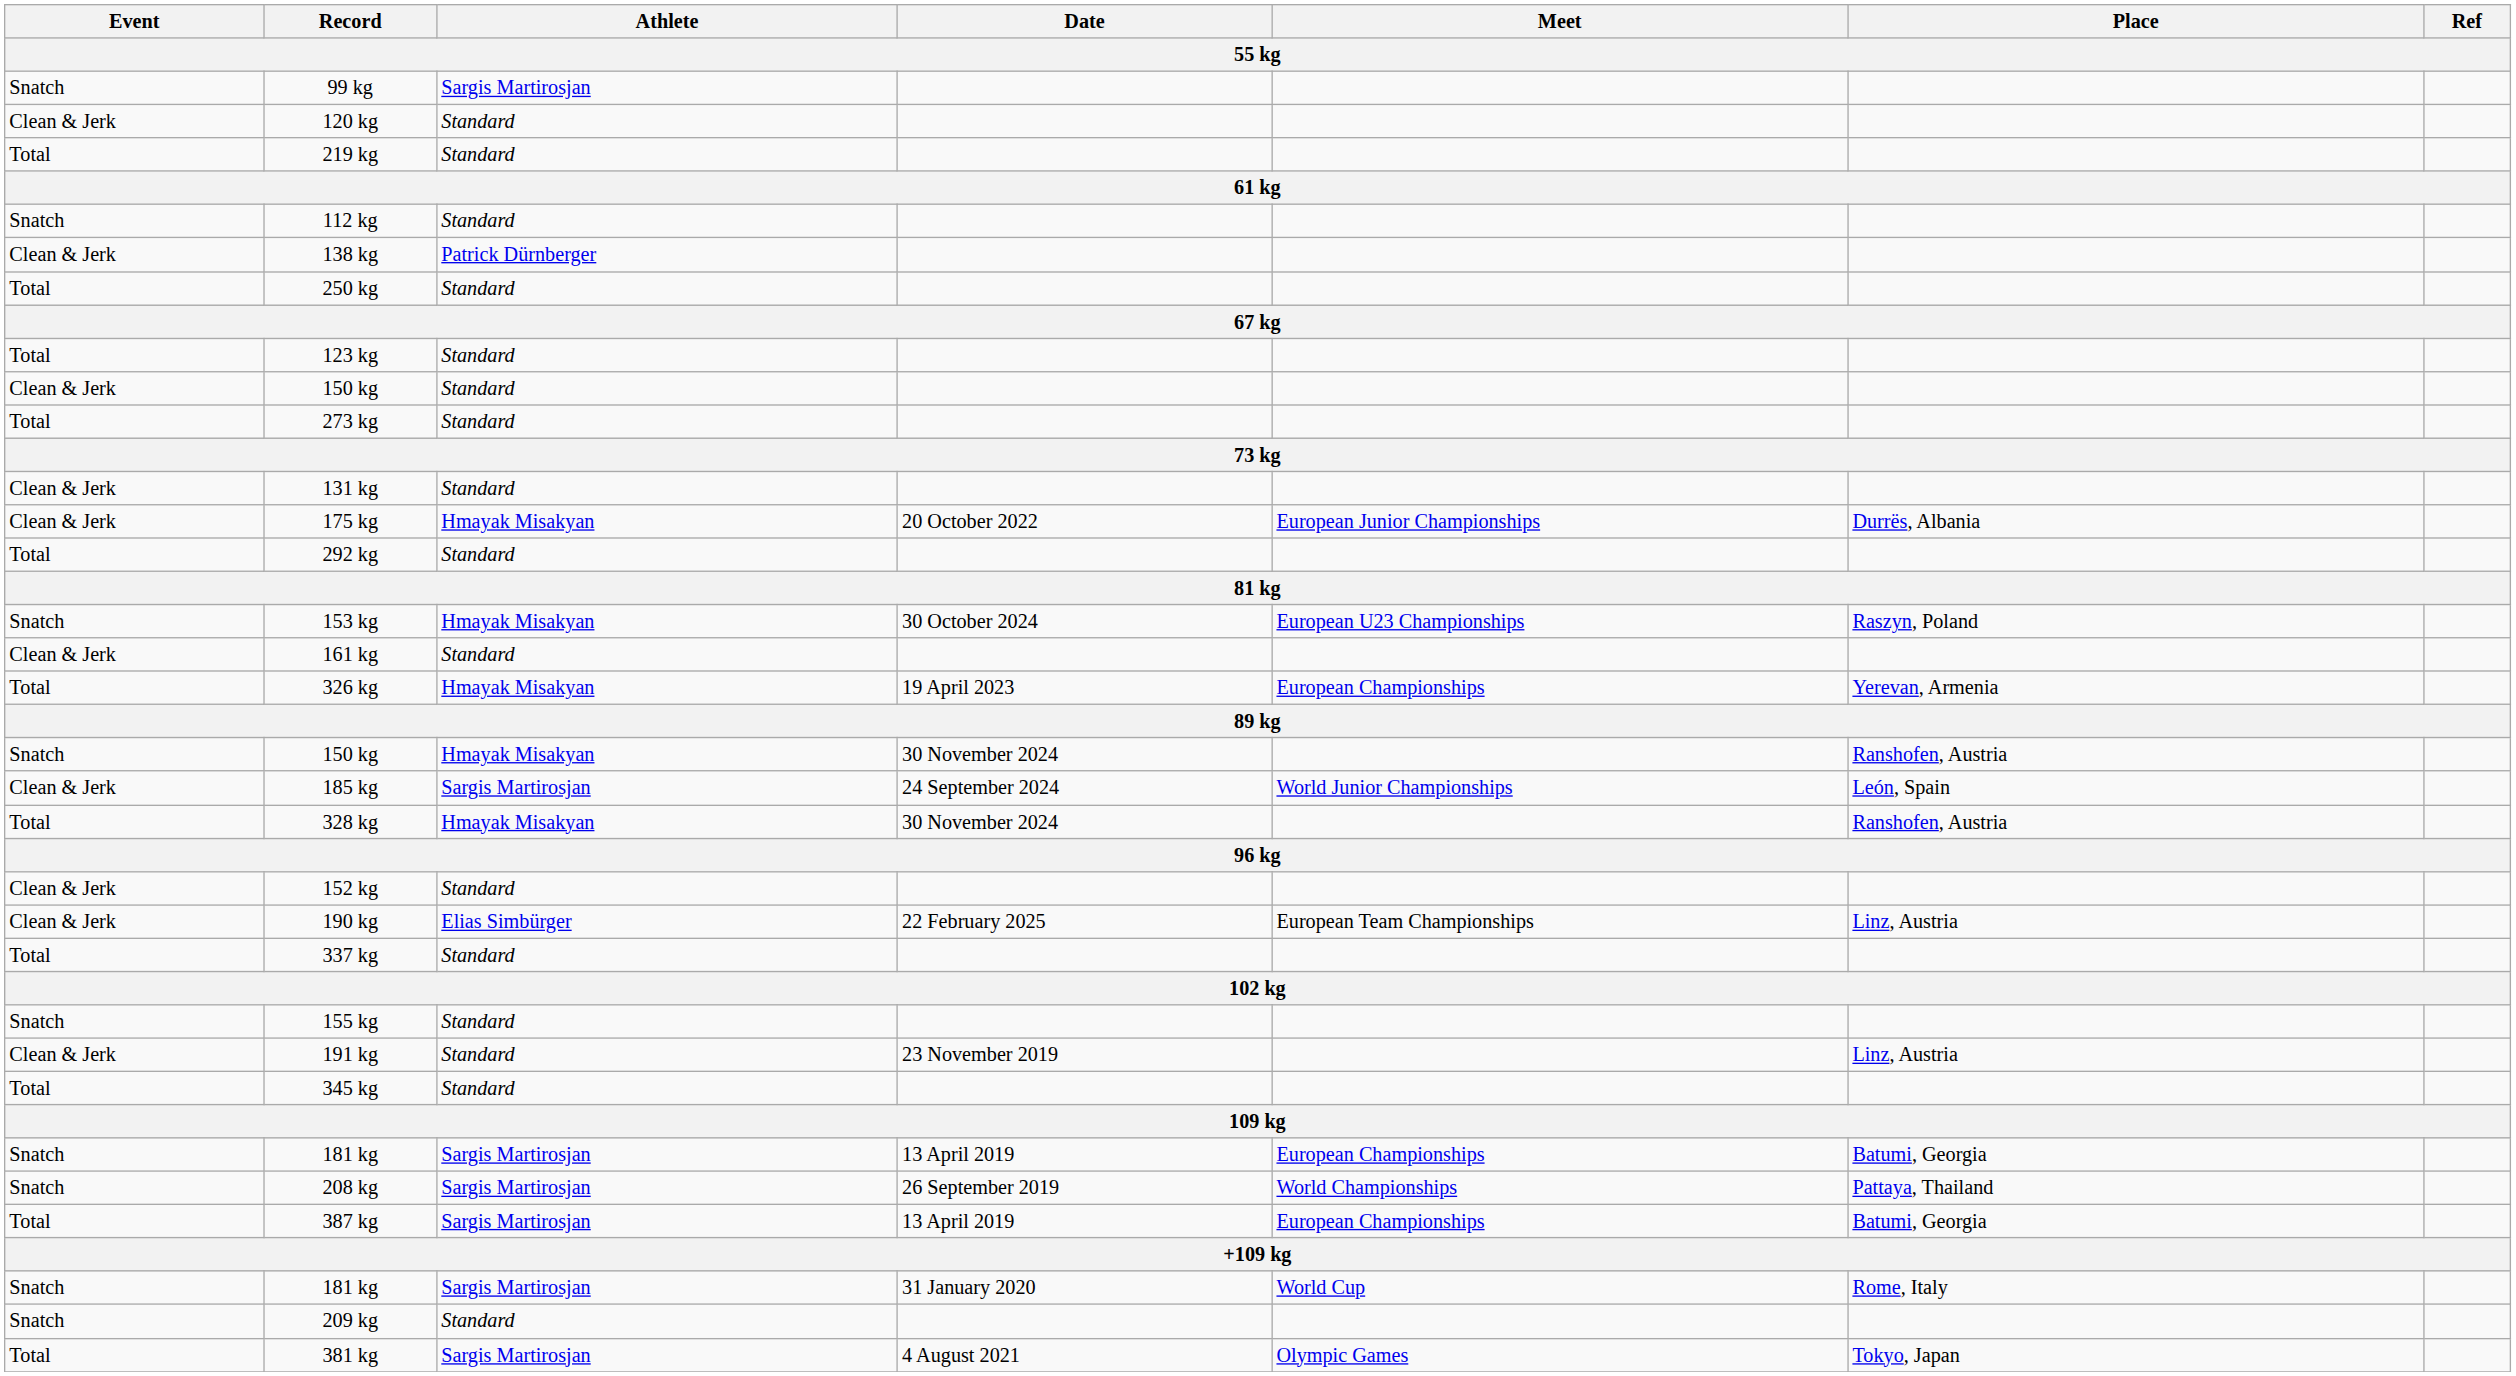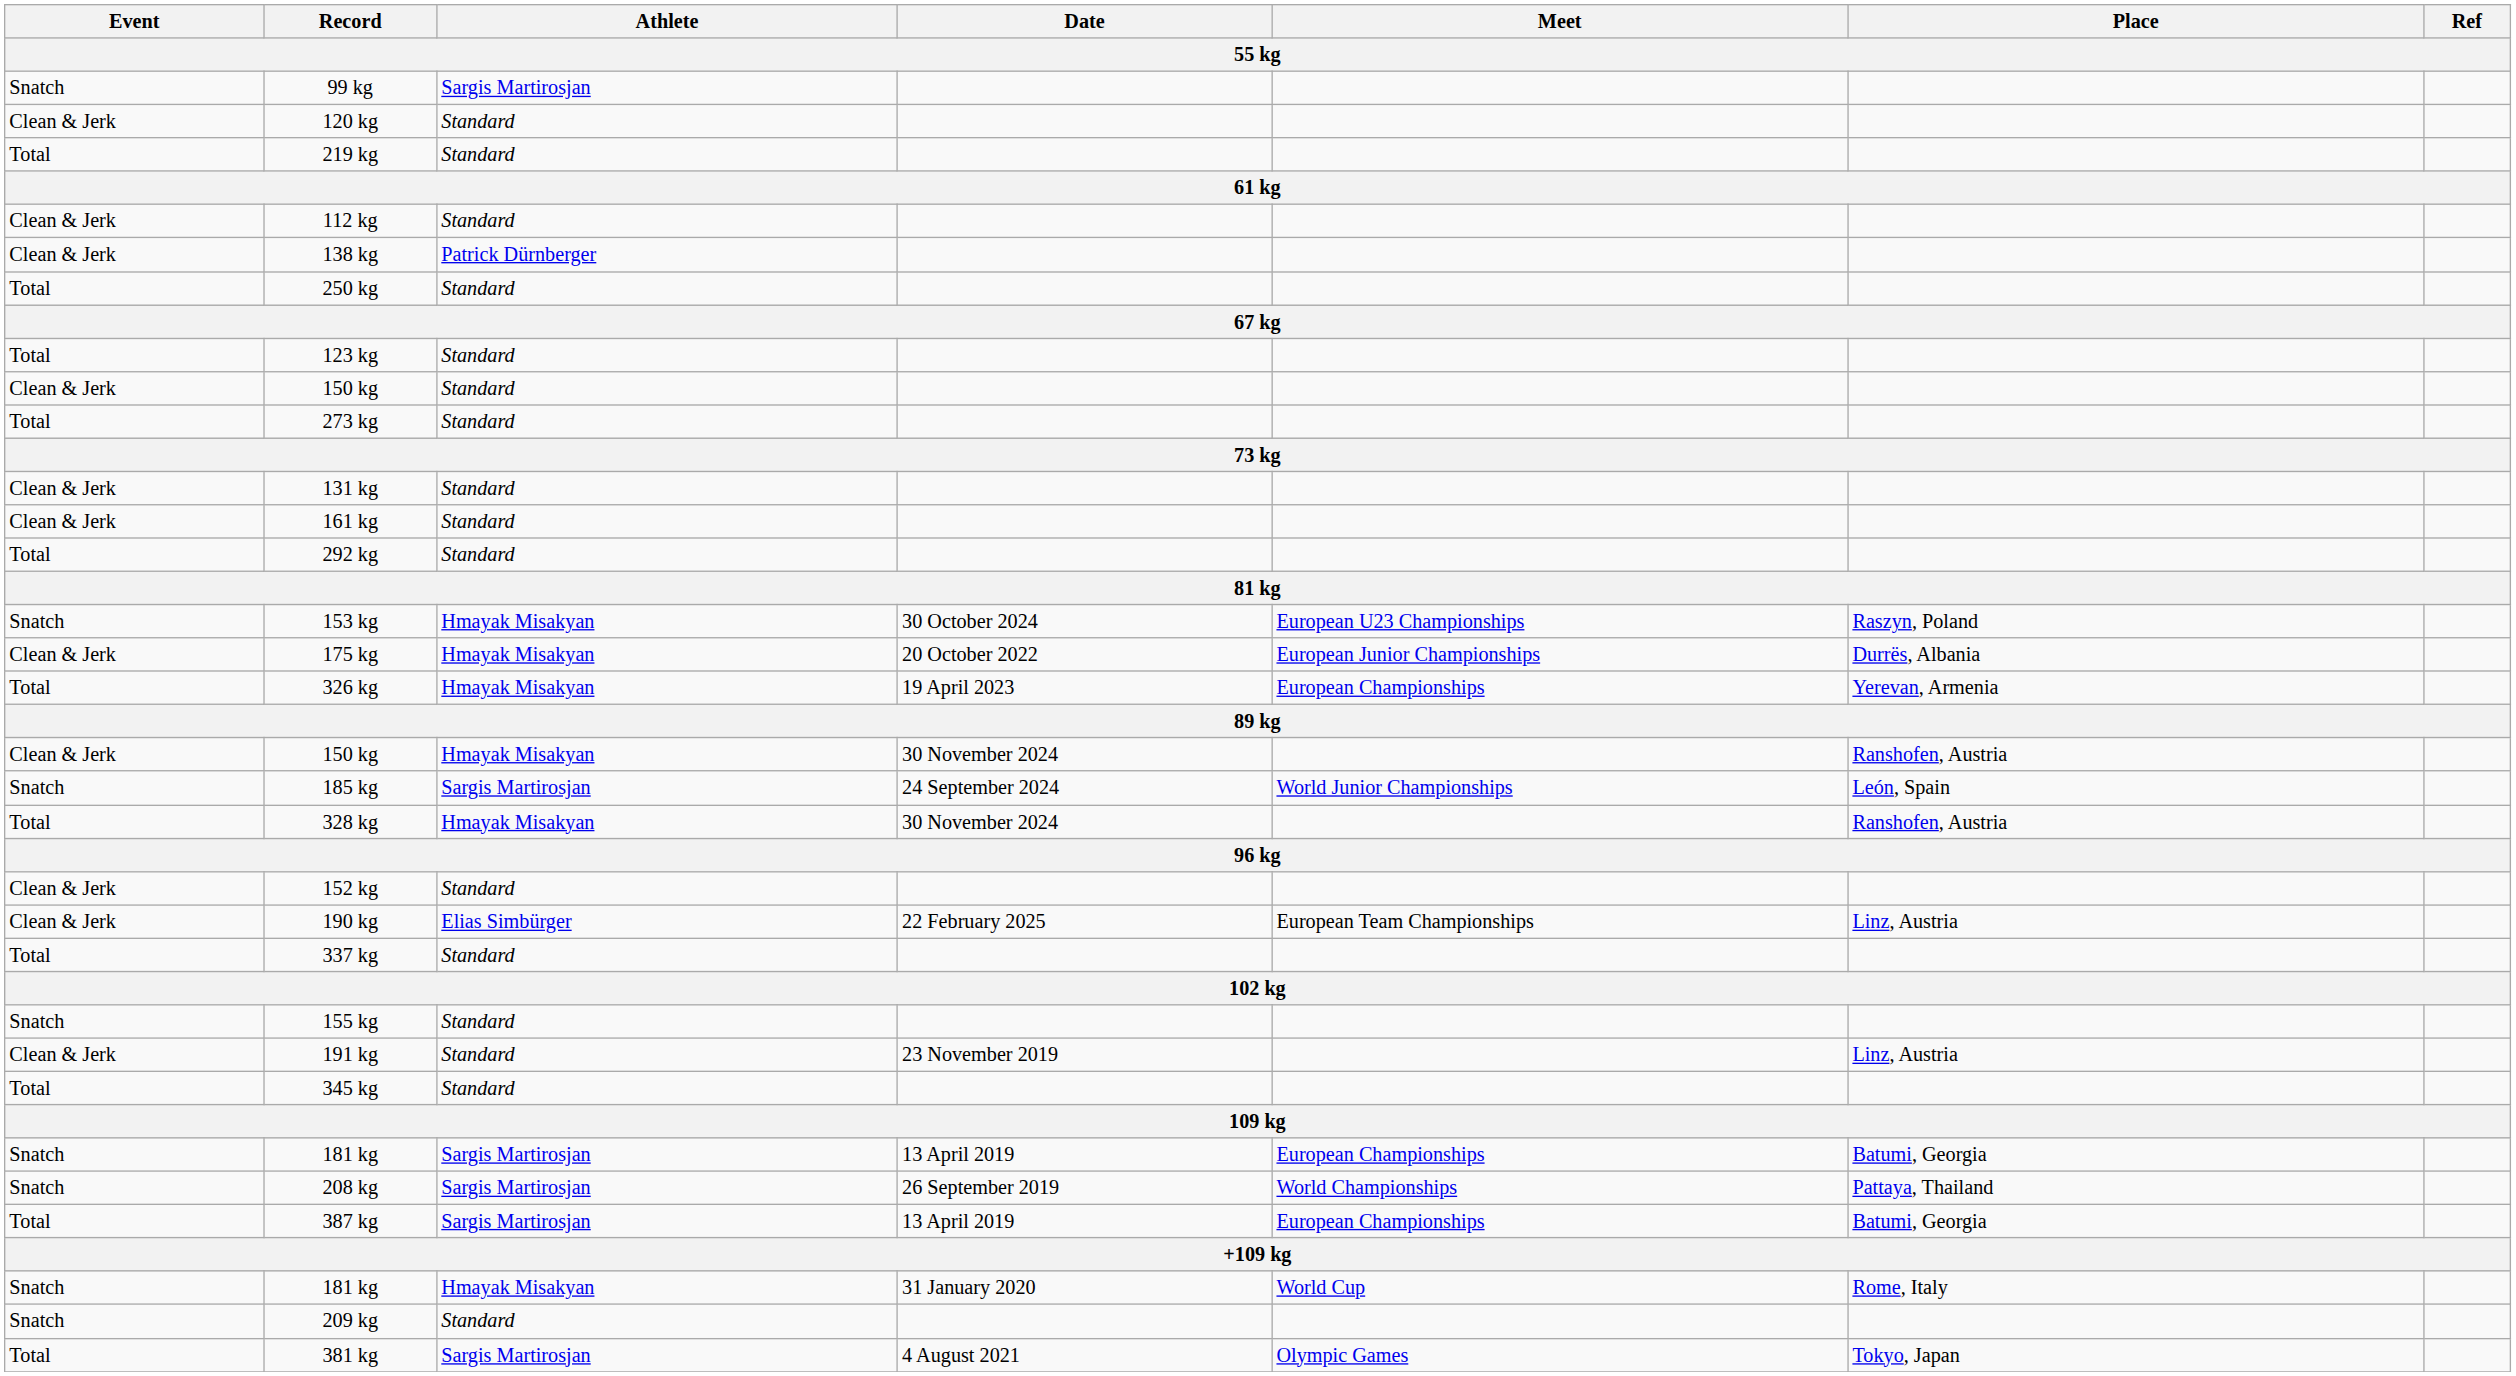112 kg | Event: Snatch -> Clean & Jerk
rows swapped: 161 kg <-> 175 kg
150 kg / 30 November 2024 | Event: Snatch -> Clean & Jerk
185 kg | Event: Clean & Jerk -> Snatch
181 kg / 31 January 2020 | Athlete: Sargis Martirosjan -> Hmayak Misakyan
